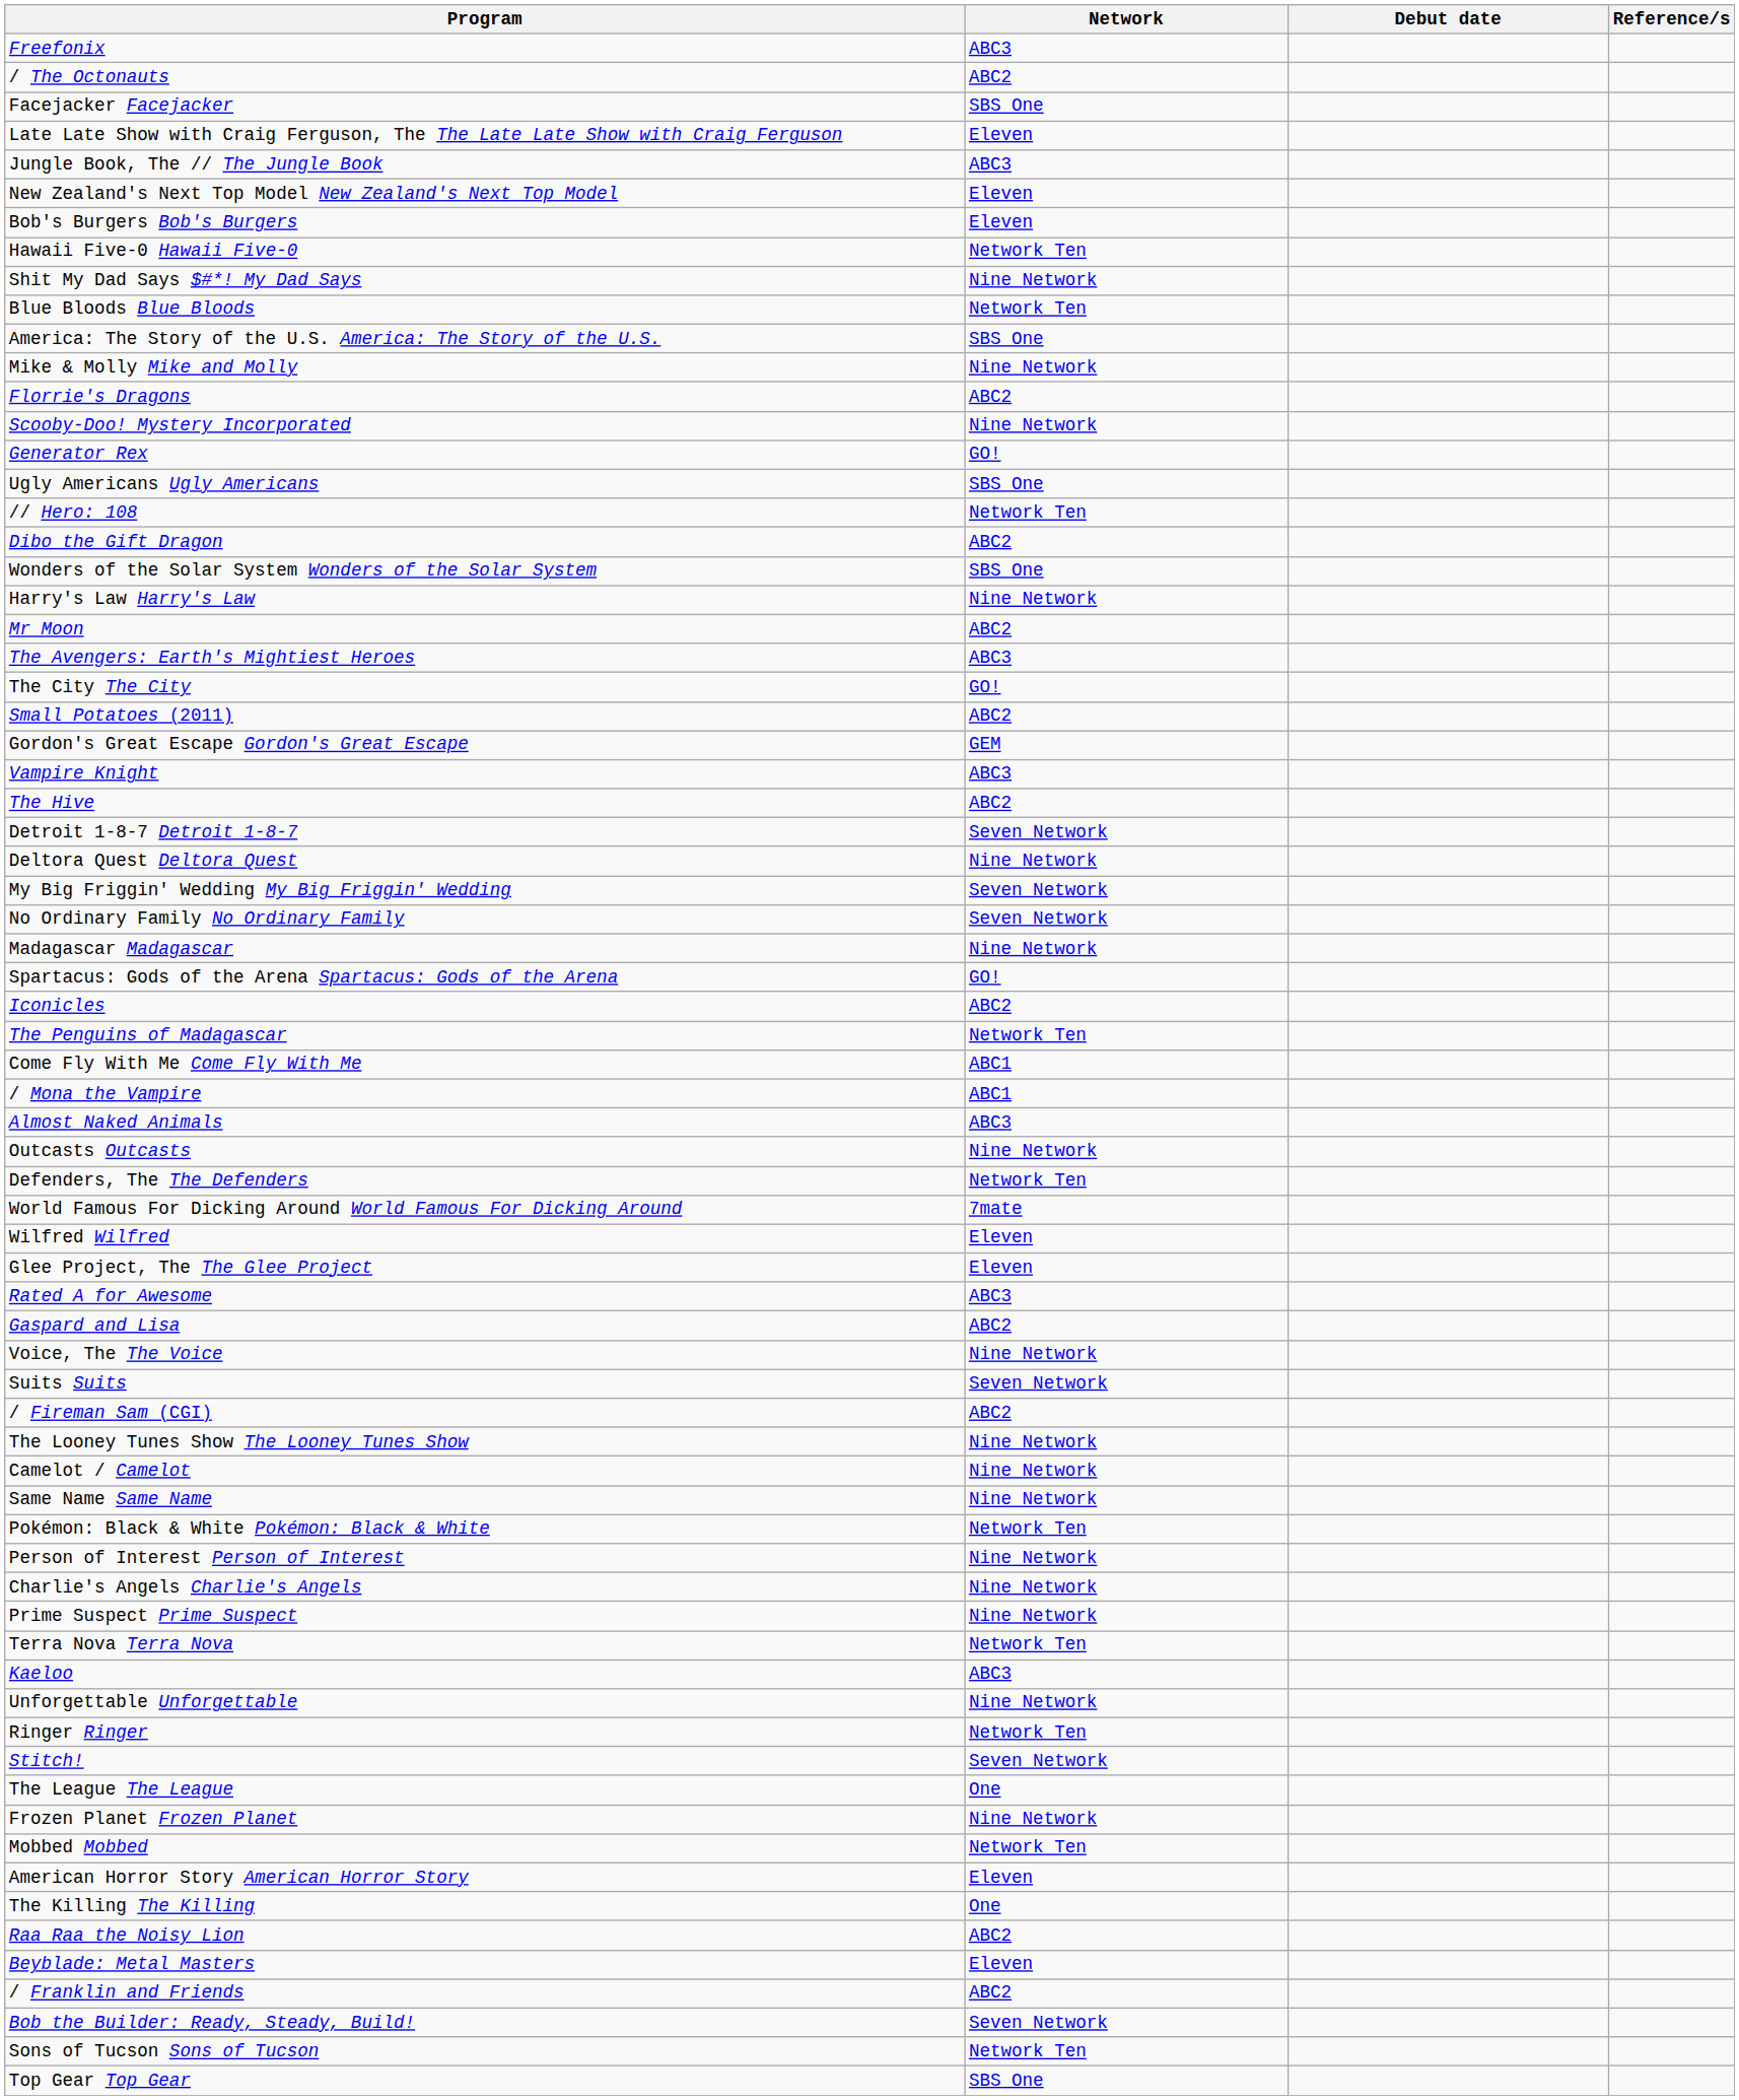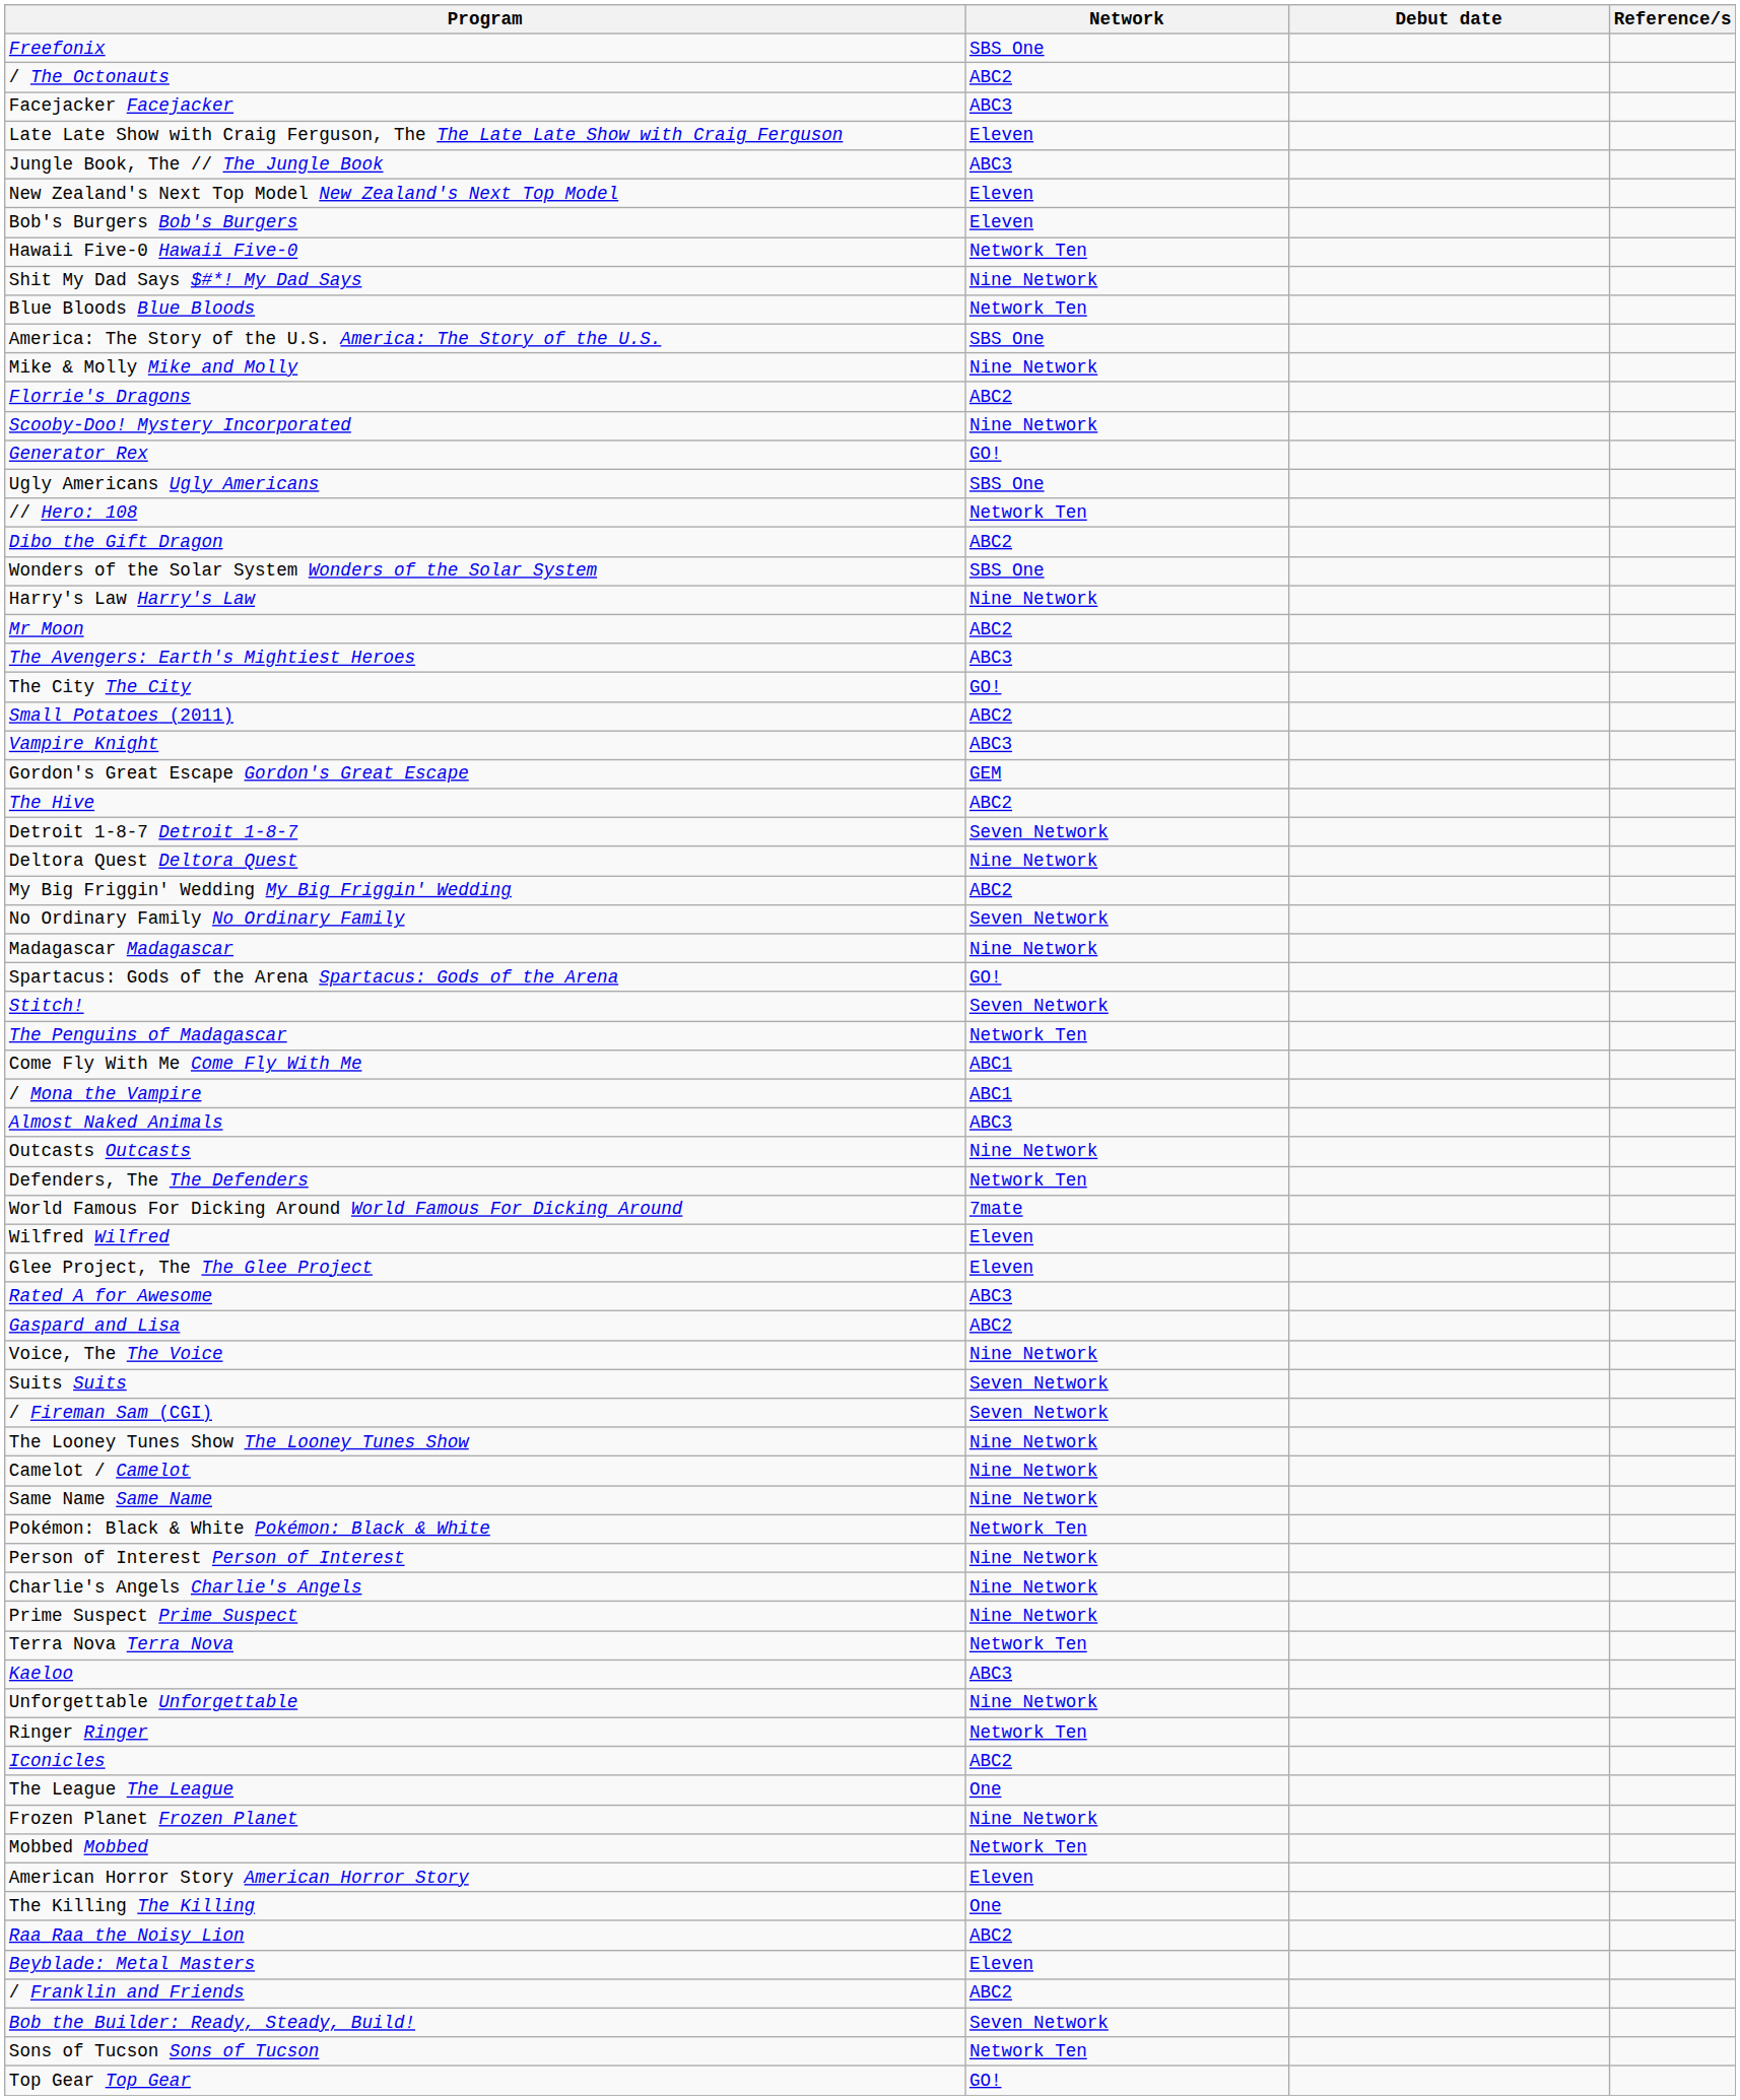Freefonix | Network: ABC3 -> SBS One
Facejacker Facejacker | Network: SBS One -> ABC3
rows swapped: Gordon's Great Escape Gordon's Great Escape <-> Vampire Knight
My Big Friggin' Wedding My Big Friggin' Wedding | Network: Seven Network -> ABC2
rows swapped: Stitch! <-> Iconicles
/ Fireman Sam (CGI) | Network: ABC2 -> Seven Network
Top Gear Top Gear | Network: SBS One -> GO!
